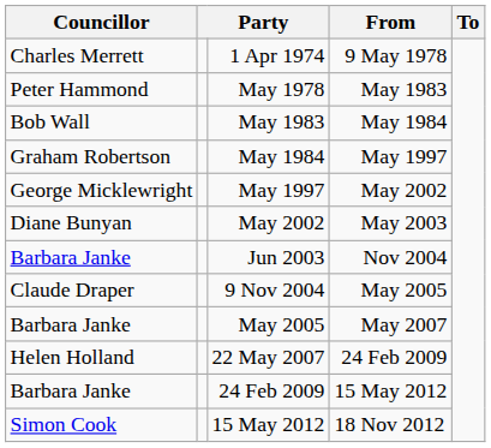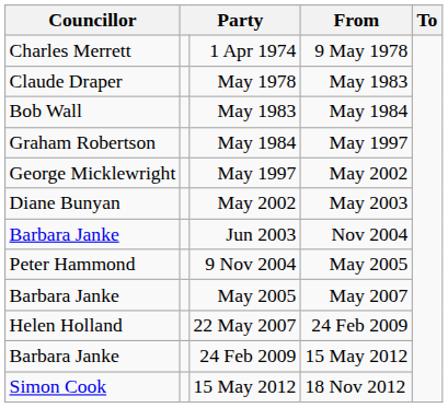May 1978 | Councillor: Peter Hammond -> Claude Draper
9 Nov 2004 | Councillor: Claude Draper -> Peter Hammond
